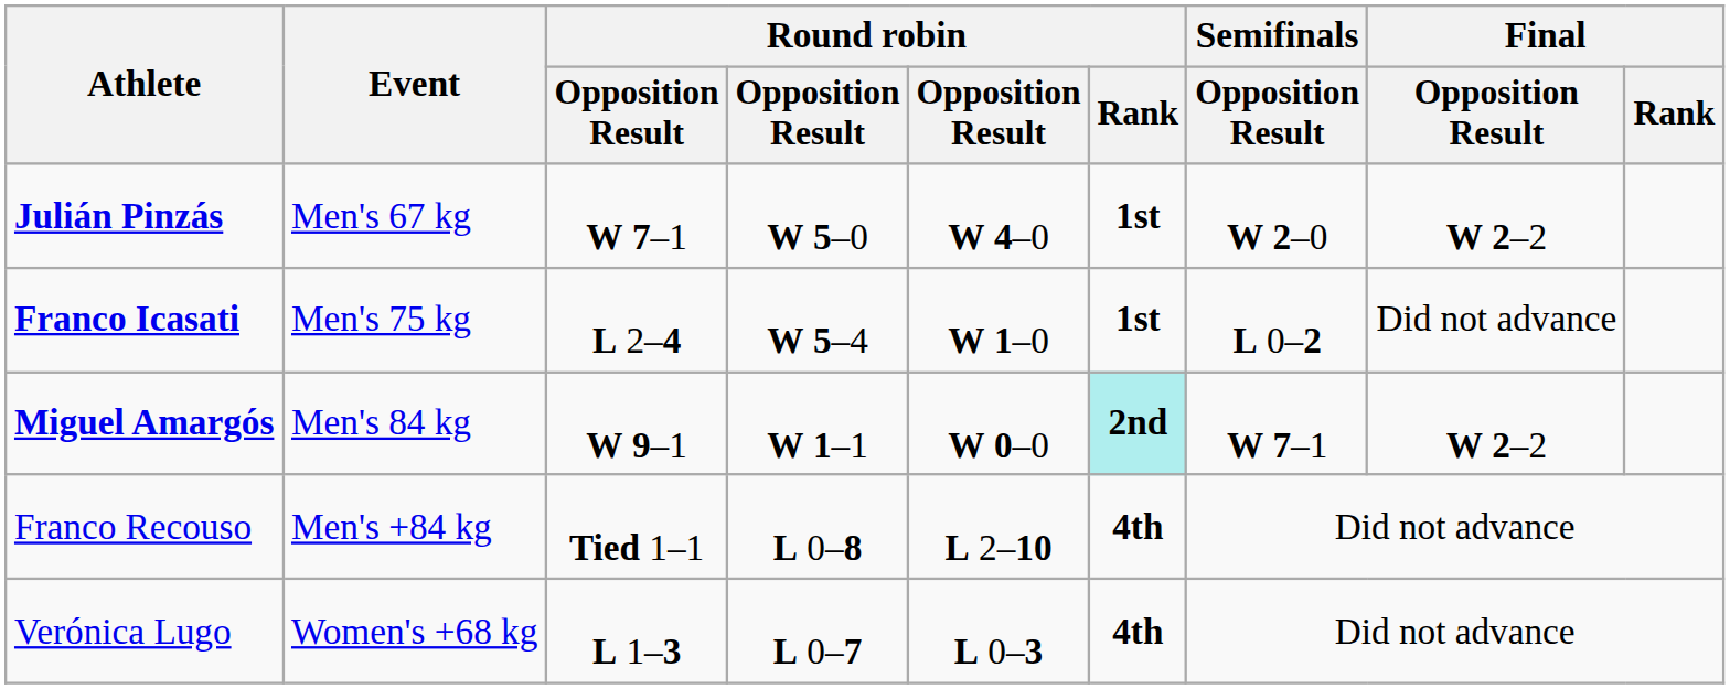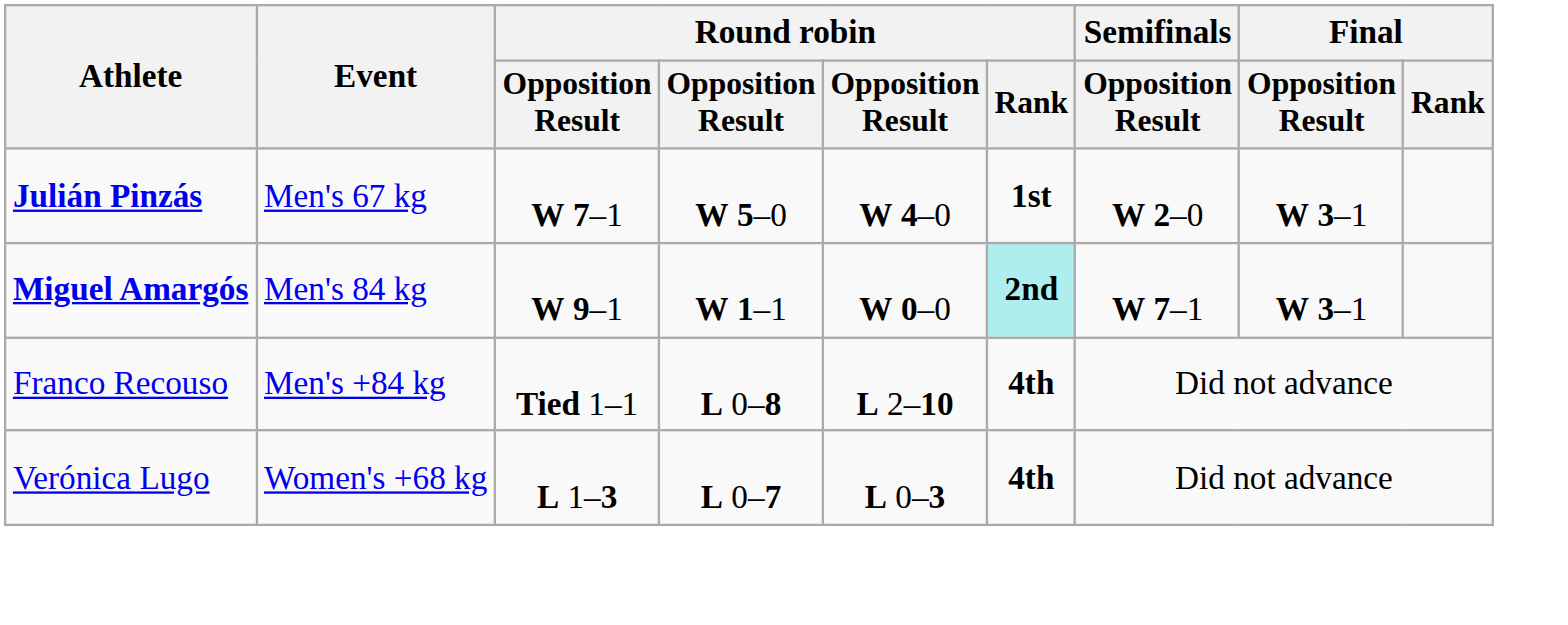Julián Pinzás | Final / Opposition Result: W 2–2 -> W 3–1
- row: Franco Icasati | Men's 75 kg | L 2–4 | W 5–4 | W 1–0 | 1st | L 0–2 | Did not advance
Miguel Amargós | Final / Opposition Result: W 2–2 -> W 3–1
